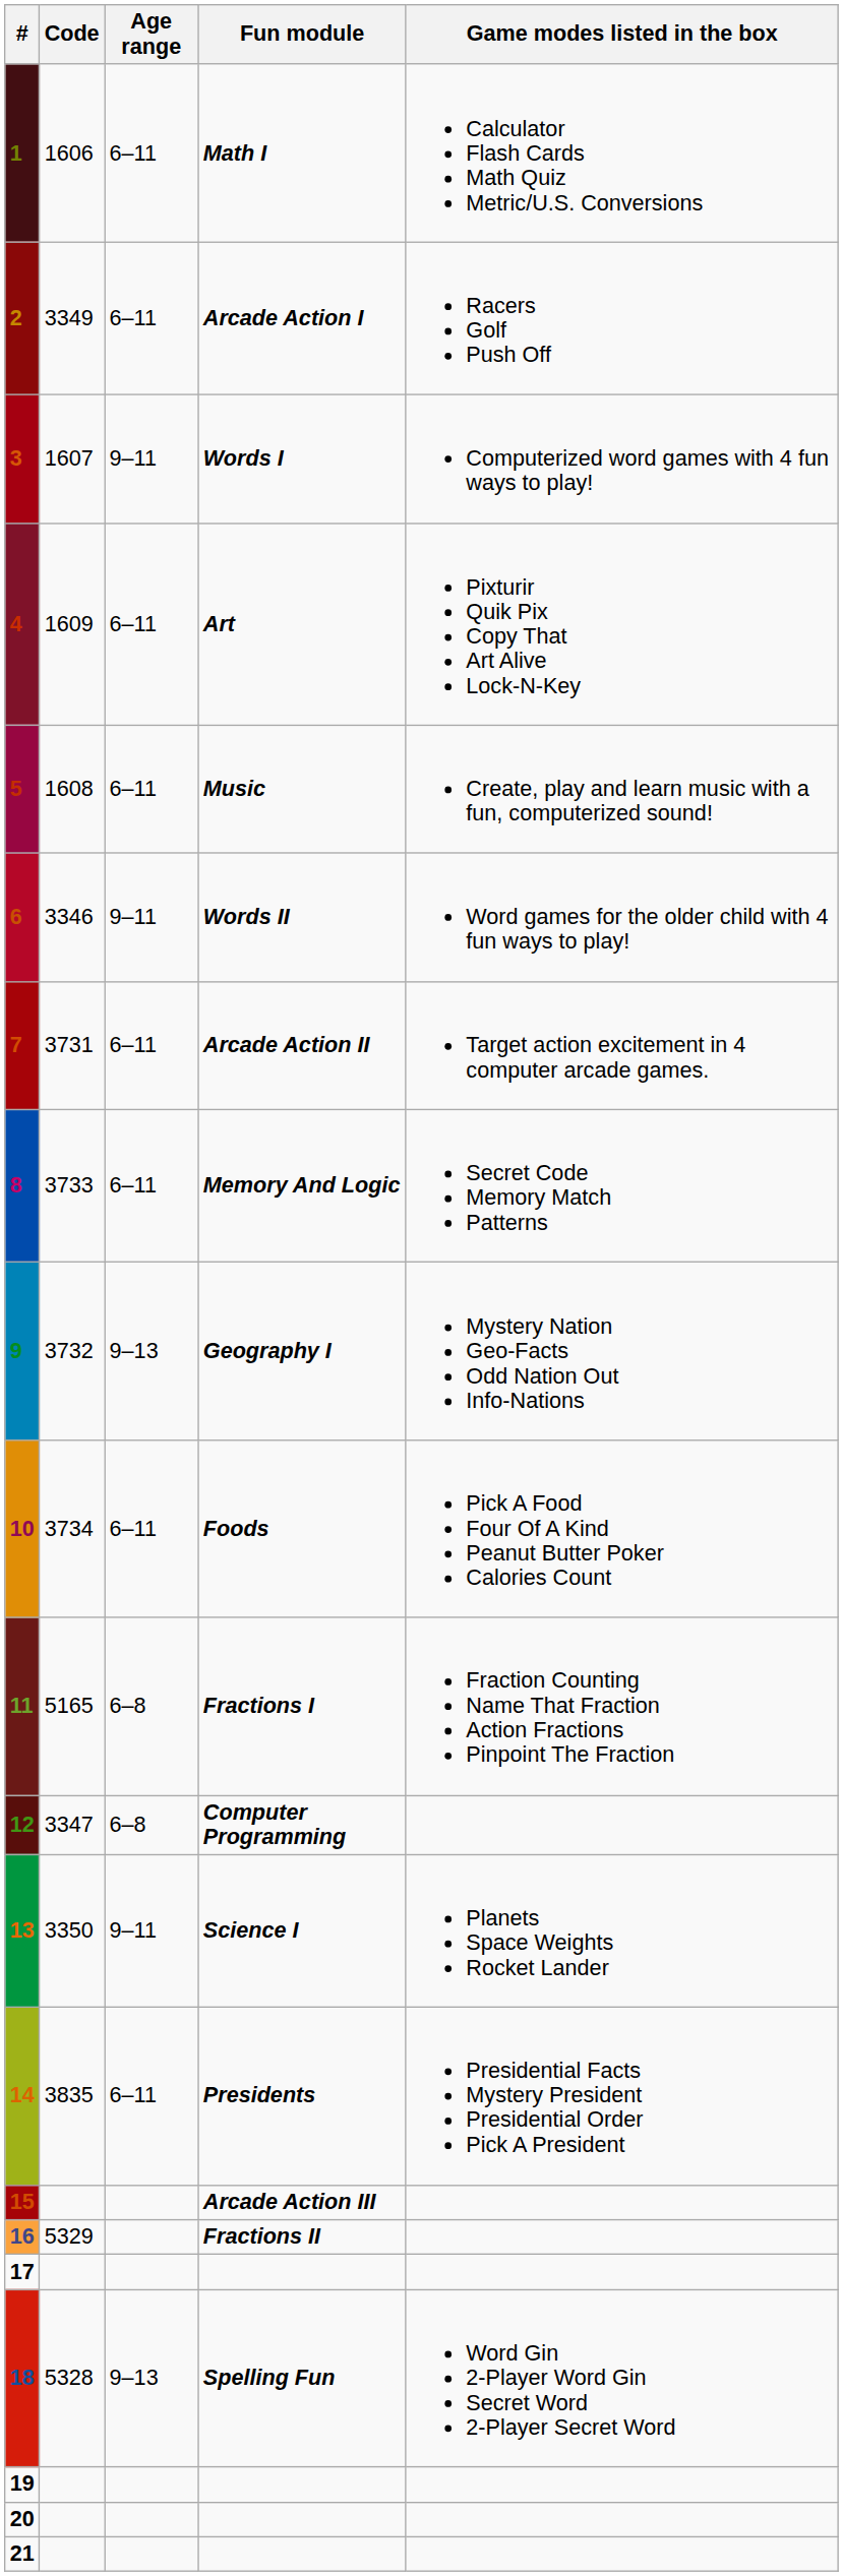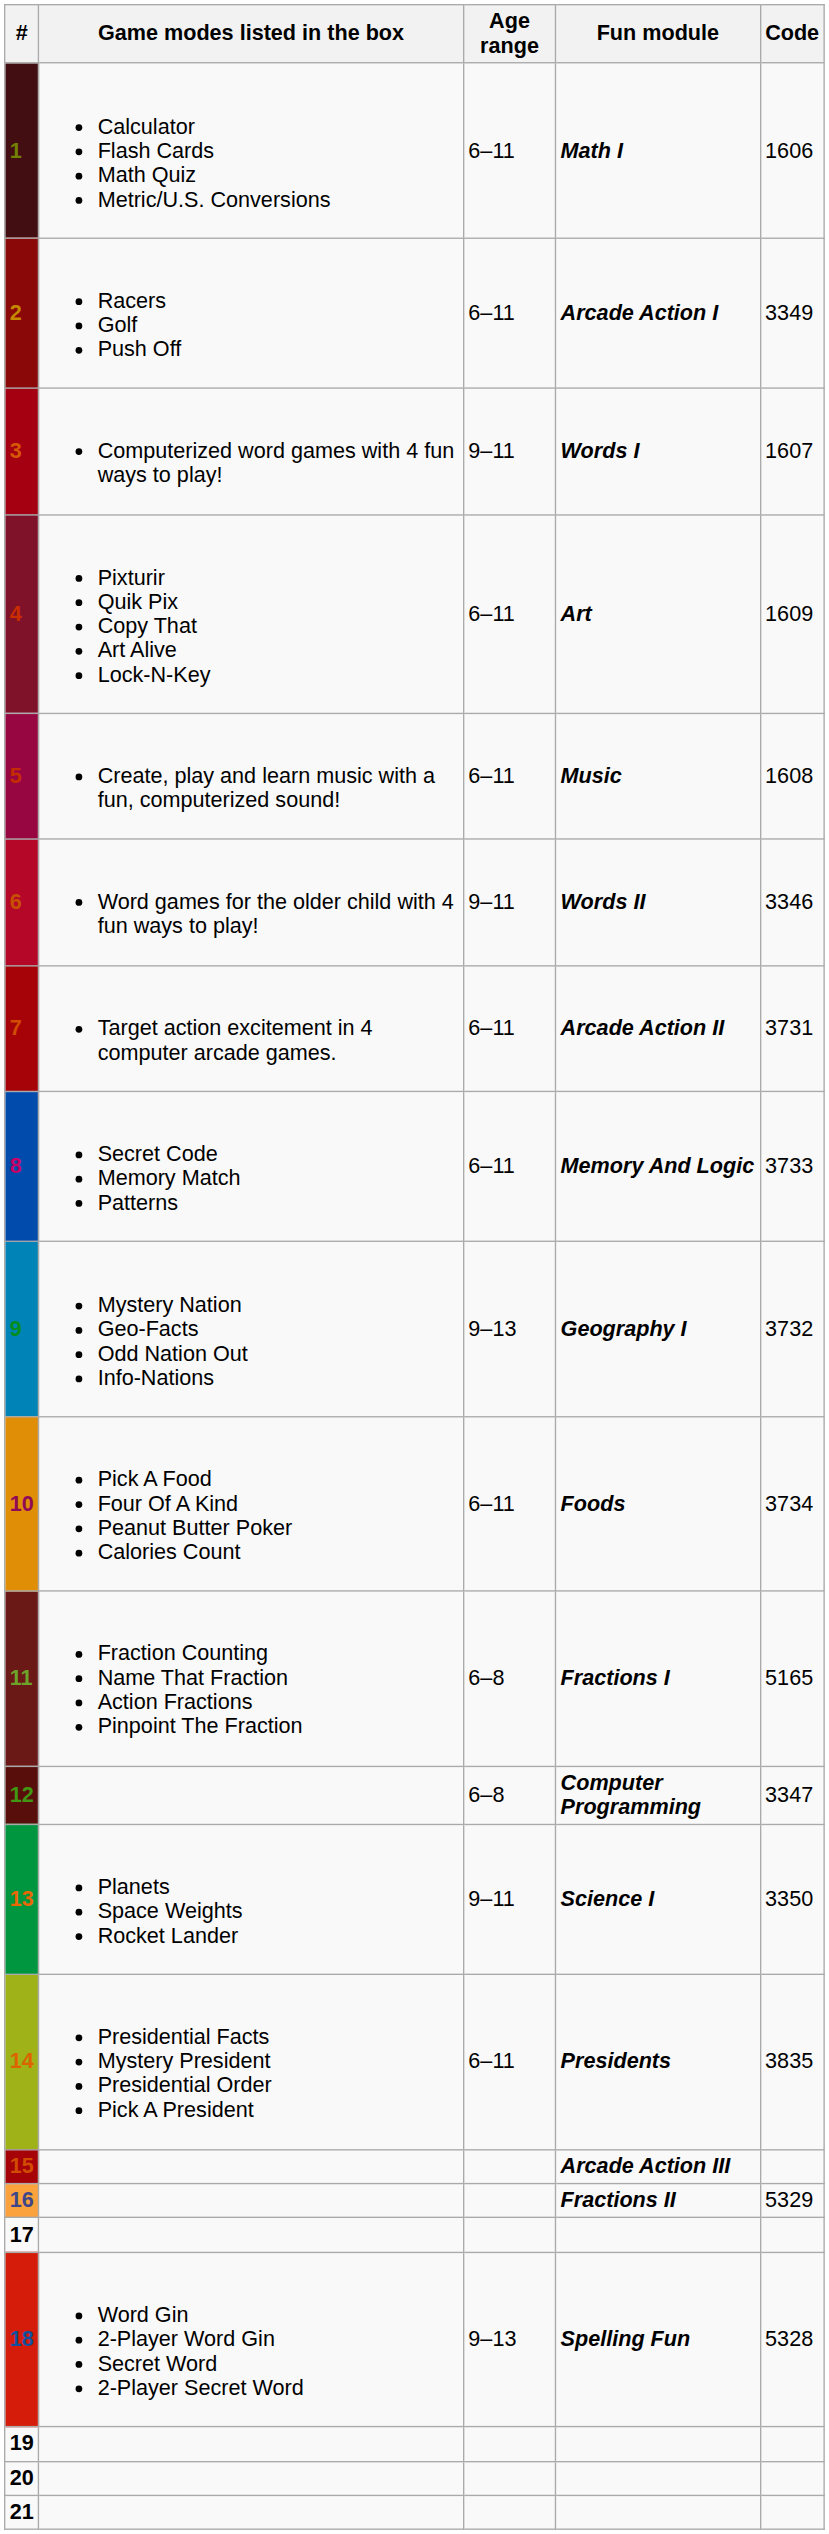columns swapped: Code <-> Game modes listed in the box
